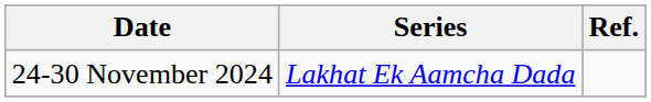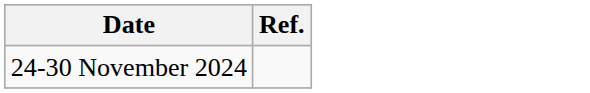- column: Series | Lakhat Ek Aamcha Dada
